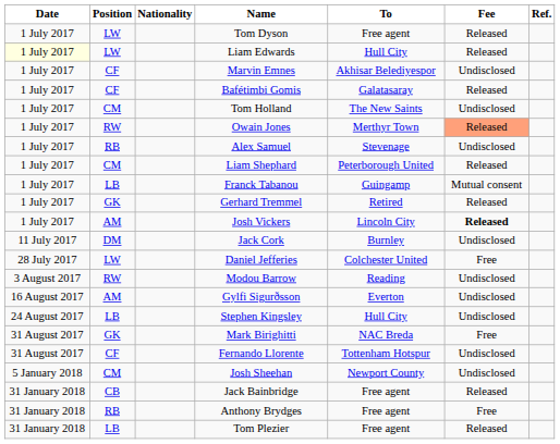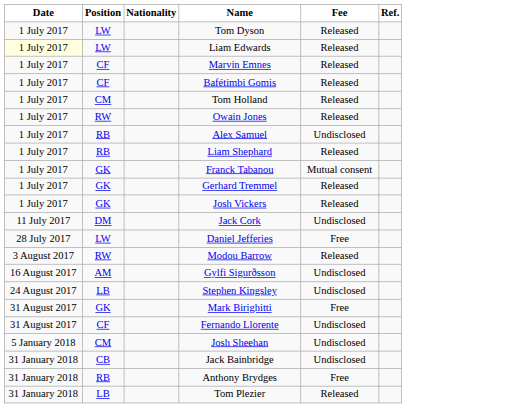- column: To | Free agent | Hull City | Akhisar Belediyespor | Galatasaray | The New Saints | Merthyr Town | Stevenage | Peterborough United | Guingamp | Retired | Lincoln City | Burnley | Colchester United | Reading | Everton | Hull City | NAC Breda | Tottenham Hotspur | Newport County | Free agent | Free agent | Free agent
Marvin Emnes | Fee: Undisclosed -> Released
Tom Holland | Fee: Undisclosed -> Released
Owain Jones | Fee: lightsalmon background -> no background
Liam Shephard | Position: CM -> RB
Franck Tabanou | Position: LB -> GK
Josh Vickers | Position: AM -> GK
Josh Vickers | Fee: bold -> normal
Modou Barrow | Fee: Undisclosed -> Released
Jack Bainbridge | Fee: Released -> Undisclosed
